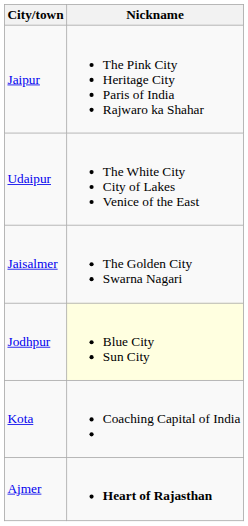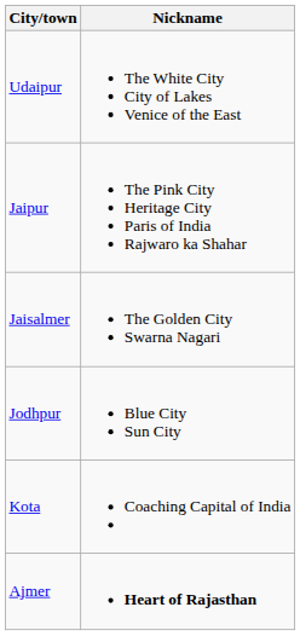rows swapped: Jaipur <-> Udaipur
Jodhpur | Nickname: lightyellow background -> no background
